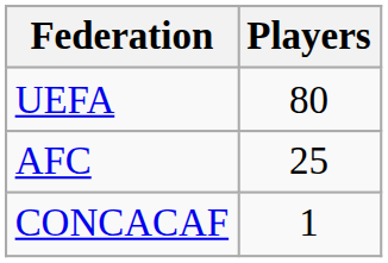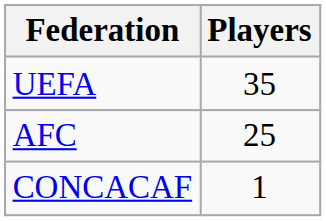UEFA | Players: 80 -> 35
